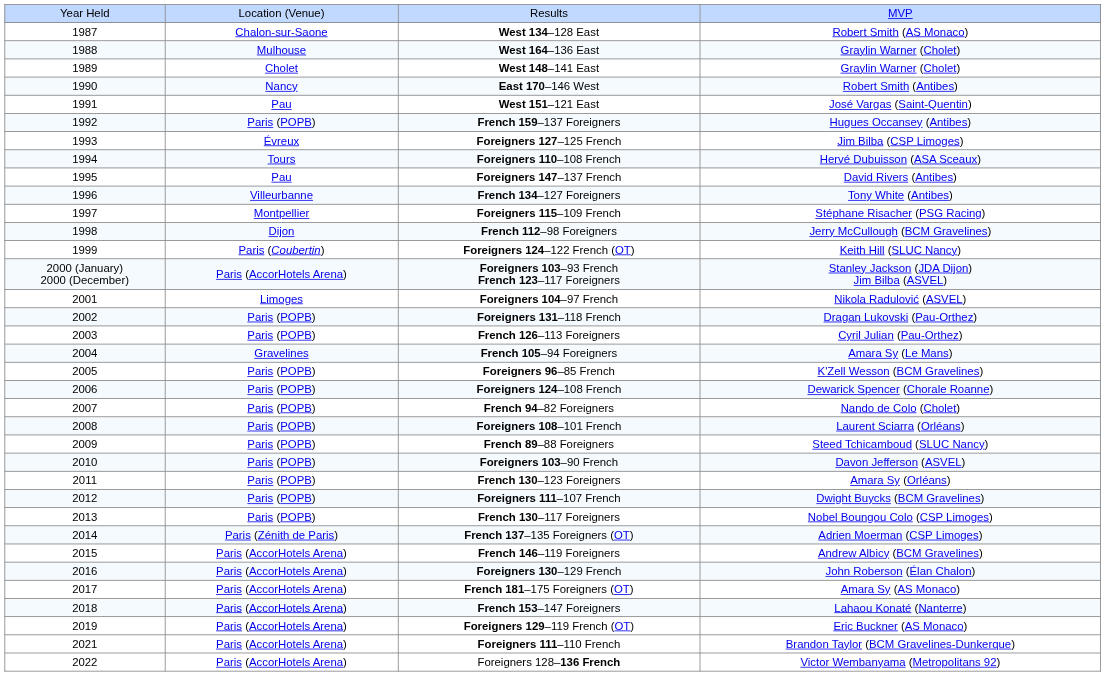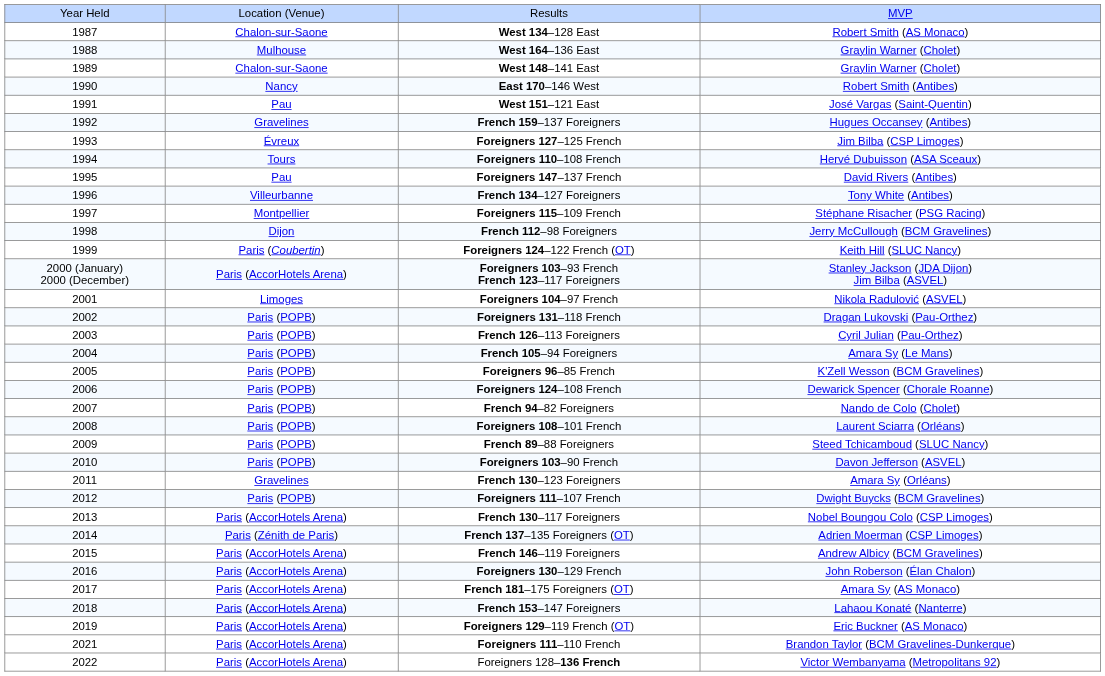West 148–141 East | column 2: Cholet -> Chalon-sur-Saone
French 159–137 Foreigners | column 2: Paris (POPB) -> Gravelines
French 105–94 Foreigners | column 2: Gravelines -> Paris (POPB)
French 130–123 Foreigners | column 2: Paris (POPB) -> Gravelines
French 130–117 Foreigners | column 2: Paris (POPB) -> Paris (AccorHotels Arena)
